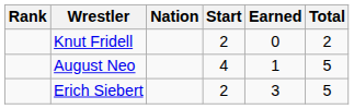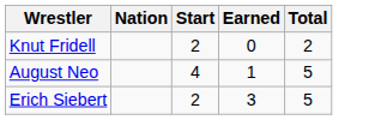- column: Rank
